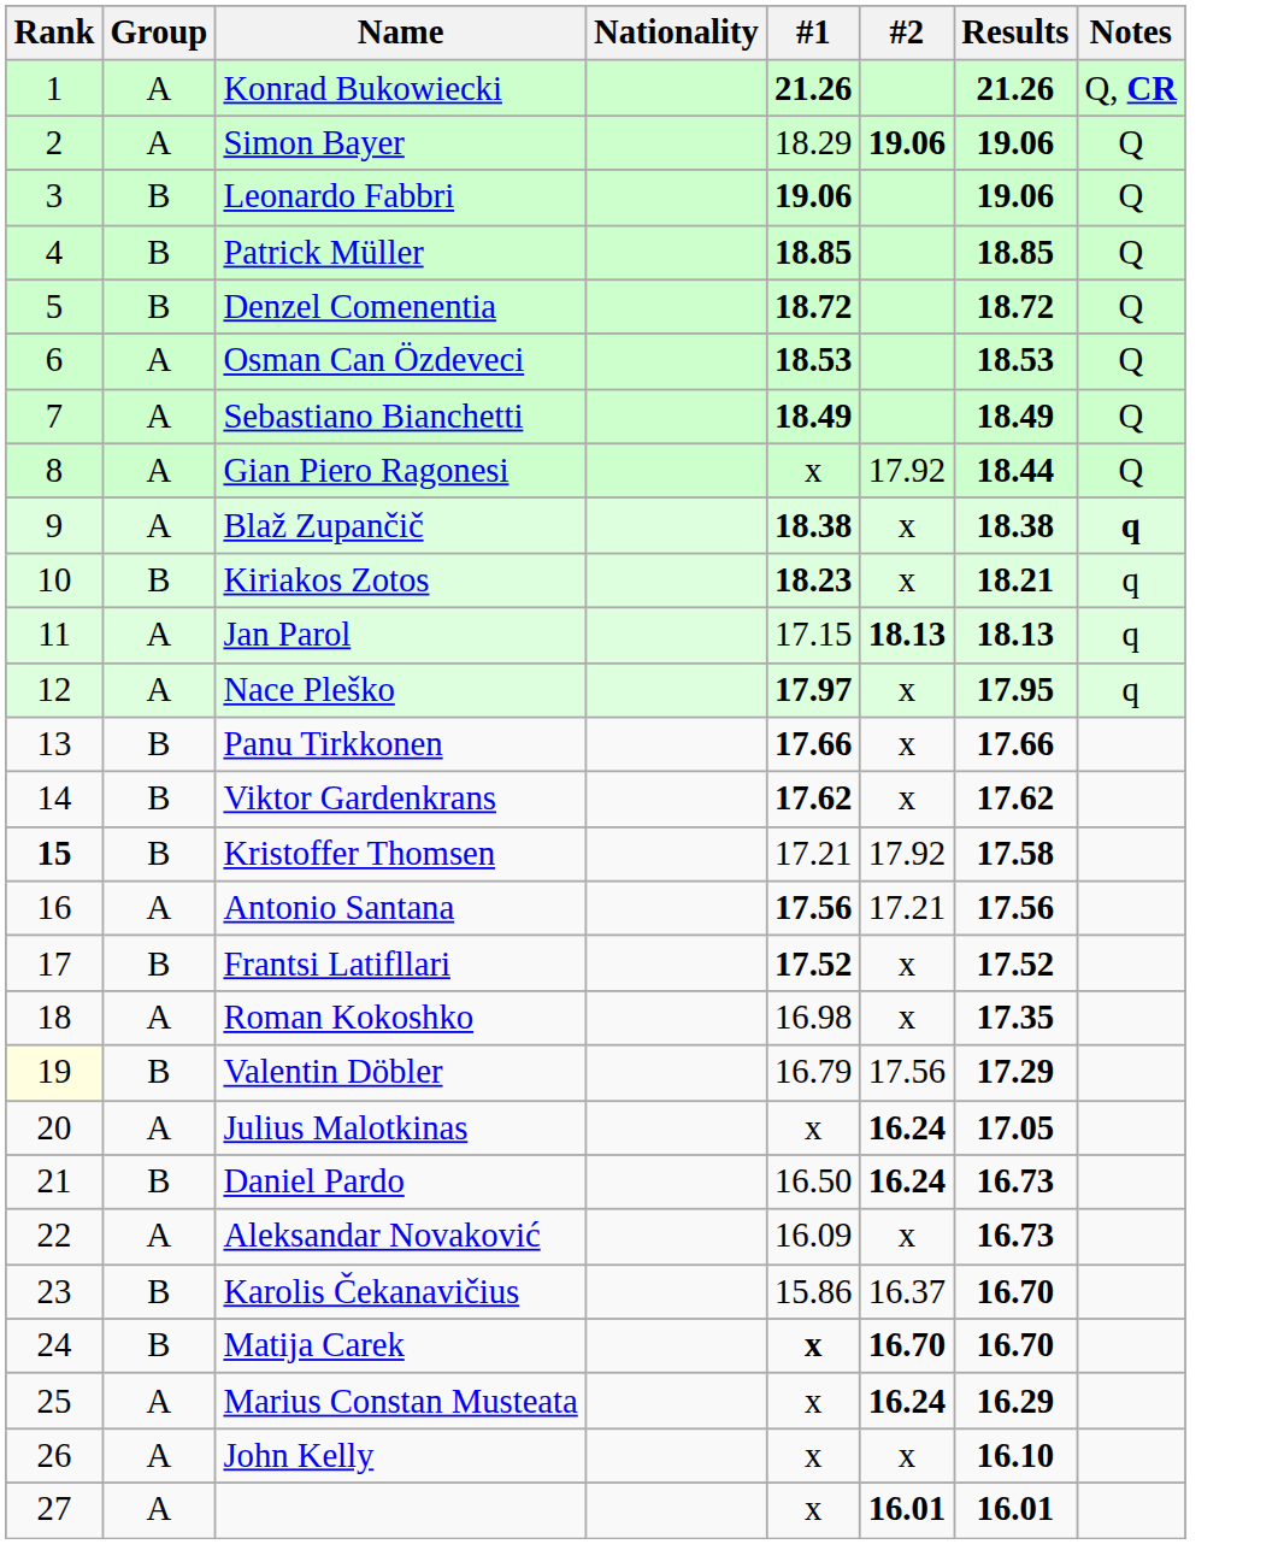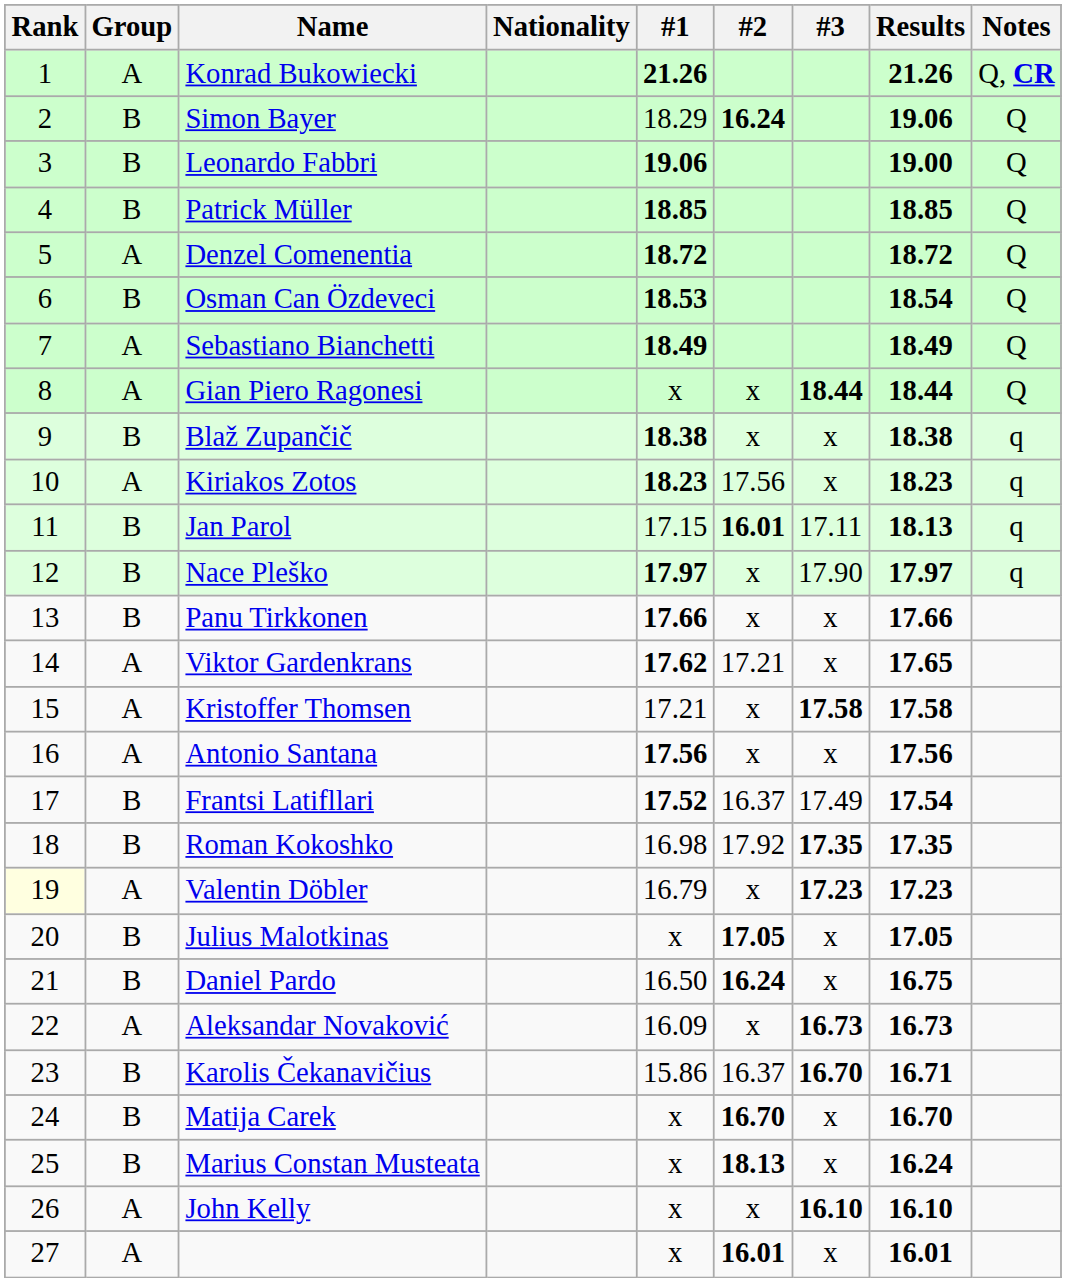+ column: #3 | 18.44 | x | x | 17.11 | 17.90 | x | x | 17.58 | x | 17.49 | 17.35 | 17.23 | x | x | 16.73 | 16.70 | x | x | 16.10 | x
Simon Bayer | Group: A -> B
Simon Bayer | #2: 19.06 -> 16.24
Leonardo Fabbri | Results: 19.06 -> 19.00
Denzel Comenentia | Group: B -> A
Osman Can Özdeveci | Group: A -> B
Osman Can Özdeveci | Results: 18.53 -> 18.54
Gian Piero Ragonesi | #2: 17.92 -> x
Blaž Zupančič | Group: A -> B
Blaž Zupančič | Notes: bold -> normal
Kiriakos Zotos | Group: B -> A
Kiriakos Zotos | #2: x -> 17.56
Kiriakos Zotos | Results: 18.21 -> 18.23
Jan Parol | Group: A -> B
Jan Parol | #2: 18.13 -> 16.01
Nace Pleško | Group: A -> B
Nace Pleško | Results: 17.95 -> 17.97
Viktor Gardenkrans | Group: B -> A
Viktor Gardenkrans | #2: x -> 17.21
Viktor Gardenkrans | Results: 17.62 -> 17.65
Kristoffer Thomsen | Rank: bold -> normal
Kristoffer Thomsen | Group: B -> A
Kristoffer Thomsen | #2: 17.92 -> x
Antonio Santana | #2: 17.21 -> x
Frantsi Latifllari | #2: x -> 16.37
Frantsi Latifllari | Results: 17.52 -> 17.54
Roman Kokoshko | Group: A -> B
Roman Kokoshko | #2: x -> 17.92
Valentin Döbler | Group: B -> A
Valentin Döbler | #2: 17.56 -> x
Valentin Döbler | Results: 17.29 -> 17.23
Julius Malotkinas | Group: A -> B
Julius Malotkinas | #2: 16.24 -> 17.05
Daniel Pardo | Results: 16.73 -> 16.75
Karolis Čekanavičius | Results: 16.70 -> 16.71
Matija Carek | #1: bold -> normal
Marius Constan Musteata | Group: A -> B
Marius Constan Musteata | #2: 16.24 -> 18.13
Marius Constan Musteata | Results: 16.29 -> 16.24
